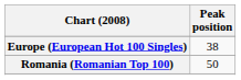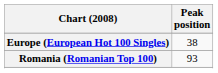Romania (Romanian Top 100) | Peak position: 50 -> 93
